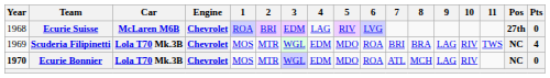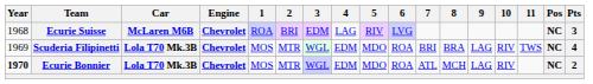Ecurie Suisse | Pos: 27th -> NC
Ecurie Suisse | Pts: 0 -> 3
Ecurie Bonnier | Pts: 0 -> 2
